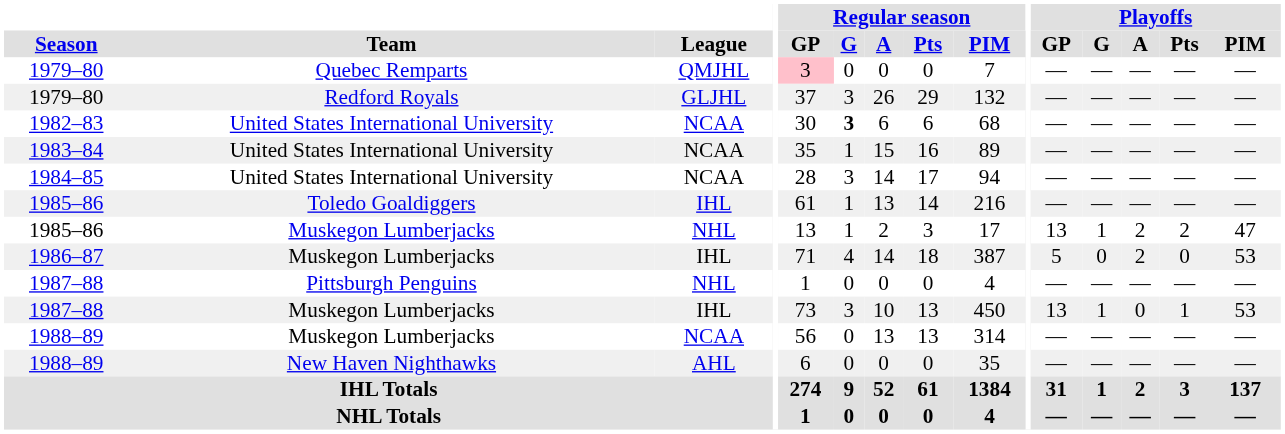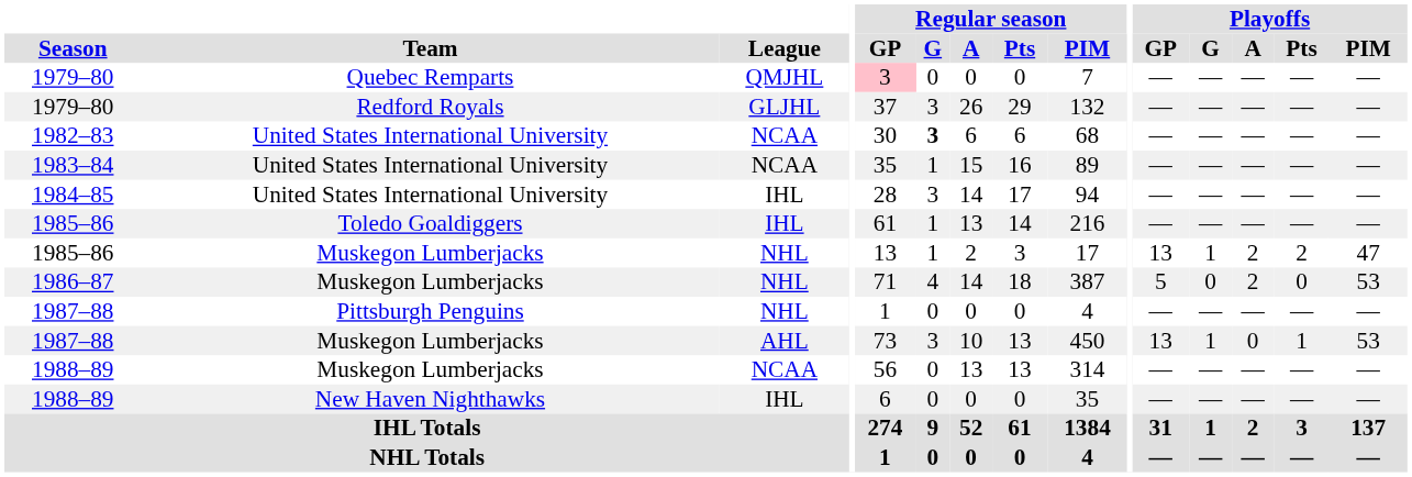1984–85 | League: NCAA -> IHL
1986–87 | League: IHL -> NHL
1987–88 / Muskegon Lumberjacks | League: IHL -> AHL
1988–89 / New Haven Nighthawks | League: AHL -> IHL
